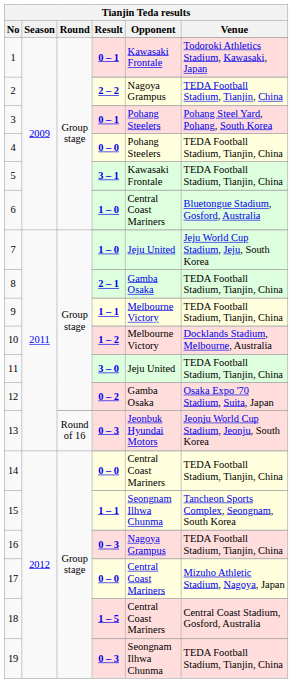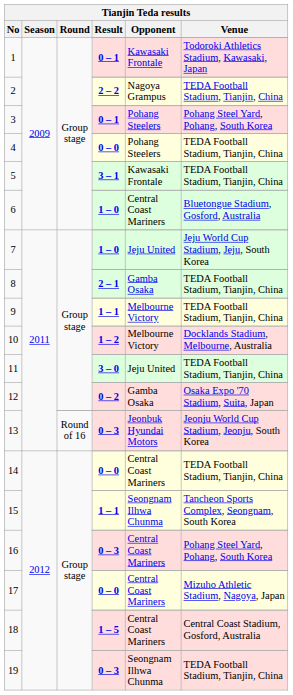16 / 0 – 3 | Opponent: Nagoya Grampus -> Central Coast Mariners
16 / 0 – 3 | Venue: TEDA Football Stadium, Tianjin, China -> Pohang Steel Yard, Pohang, South Korea
